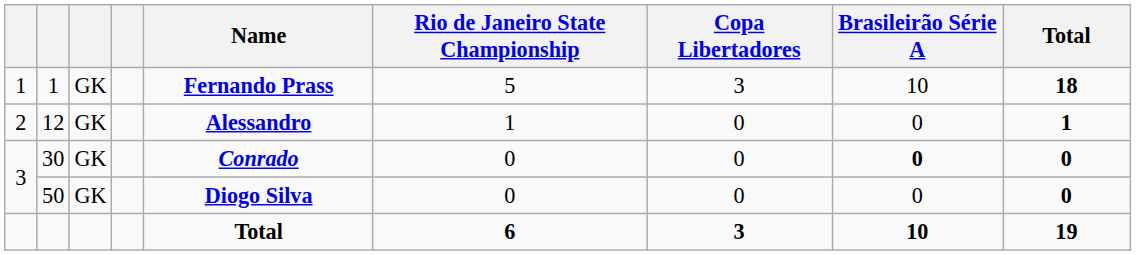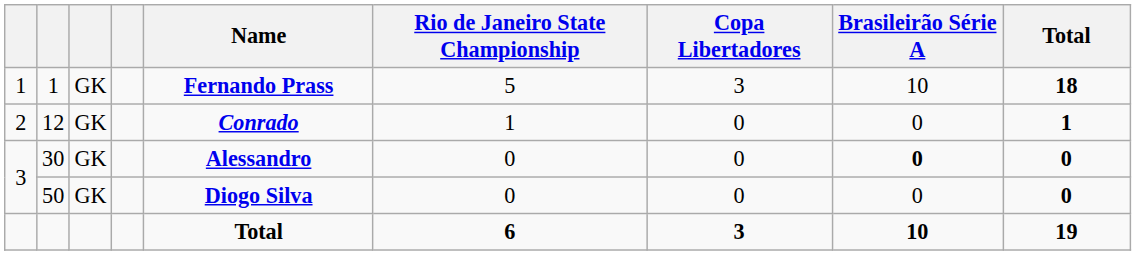12 | Name: Alessandro -> Conrado
30 | Name: Conrado -> Alessandro
